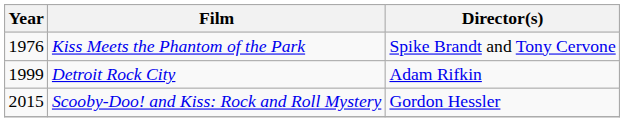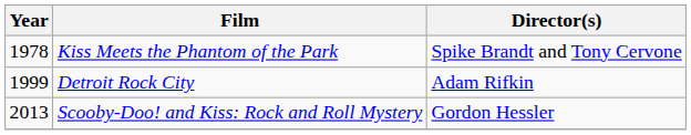Kiss Meets the Phantom of the Park | Year: 1976 -> 1978
Scooby-Doo! and Kiss: Rock and Roll Mystery | Year: 2015 -> 2013
